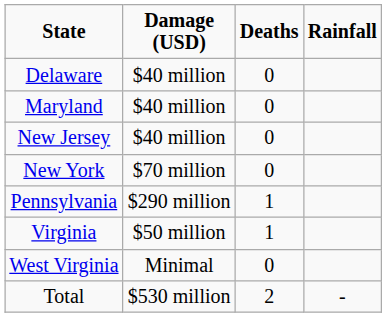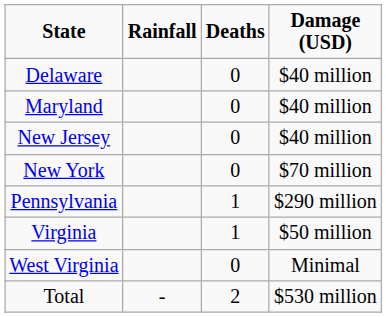columns swapped: Rainfall <-> Damage (USD)
